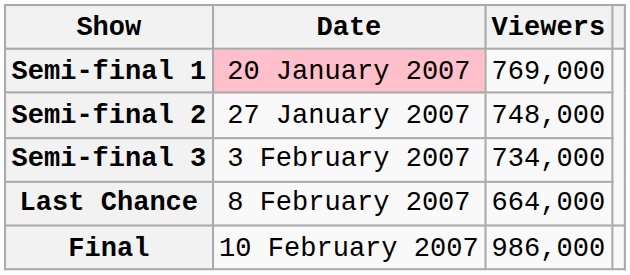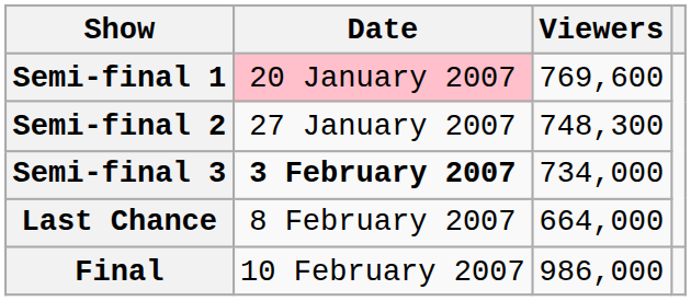Semi-final 1 | Viewers: 769,000 -> 769,600
Semi-final 2 | Viewers: 748,000 -> 748,300
Semi-final 3 | Date: normal -> bold
